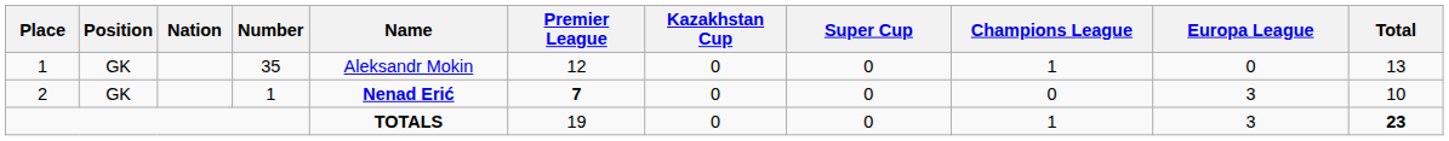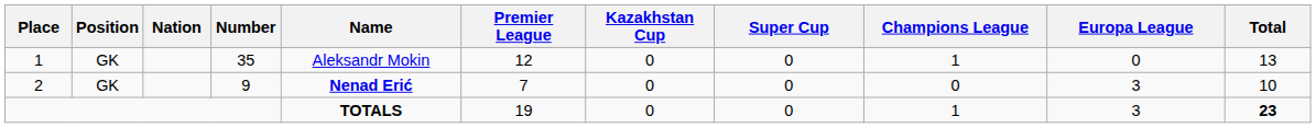2 | Number: 1 -> 9
2 | Premier League: bold -> normal
